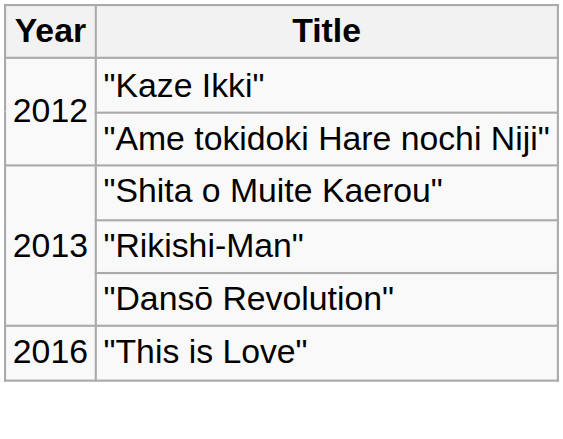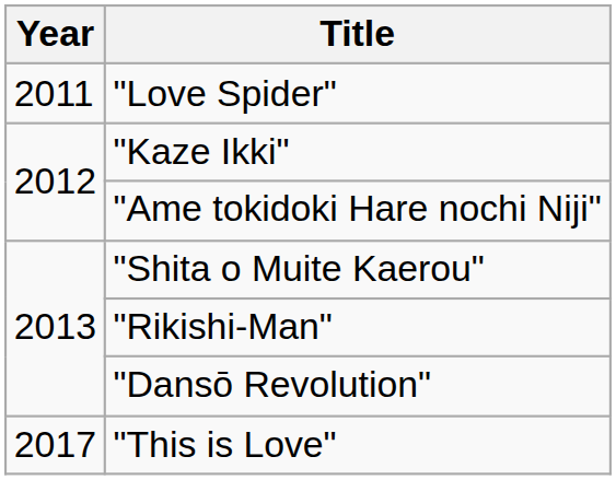+ row: 2011 | "Love Spider"
"This is Love" | Year: 2016 -> 2017
